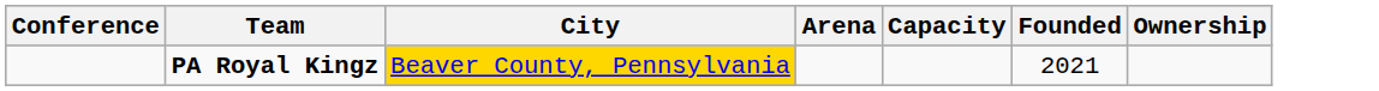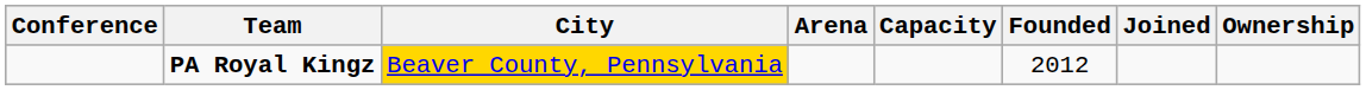+ column: Joined
PA Royal Kingz | Founded: 2021 -> 2012
